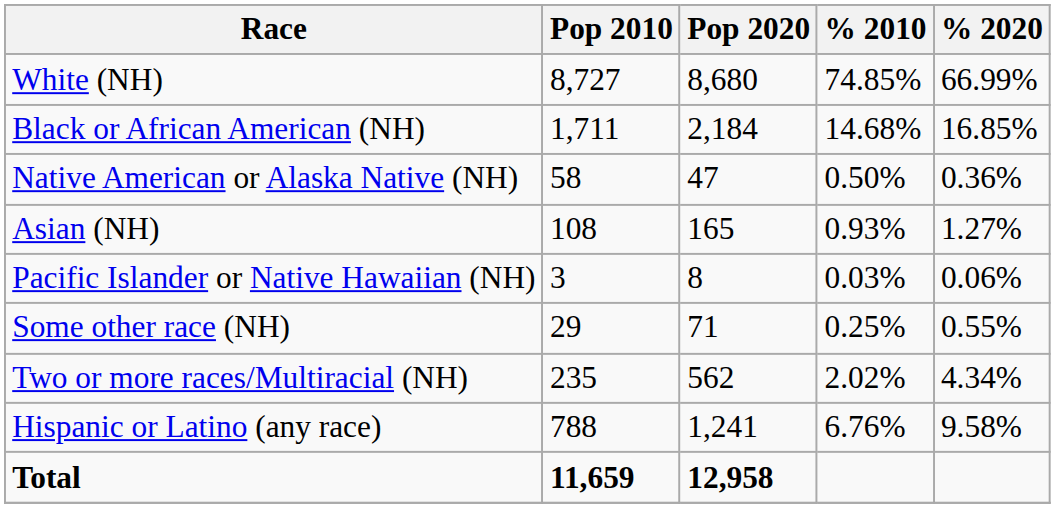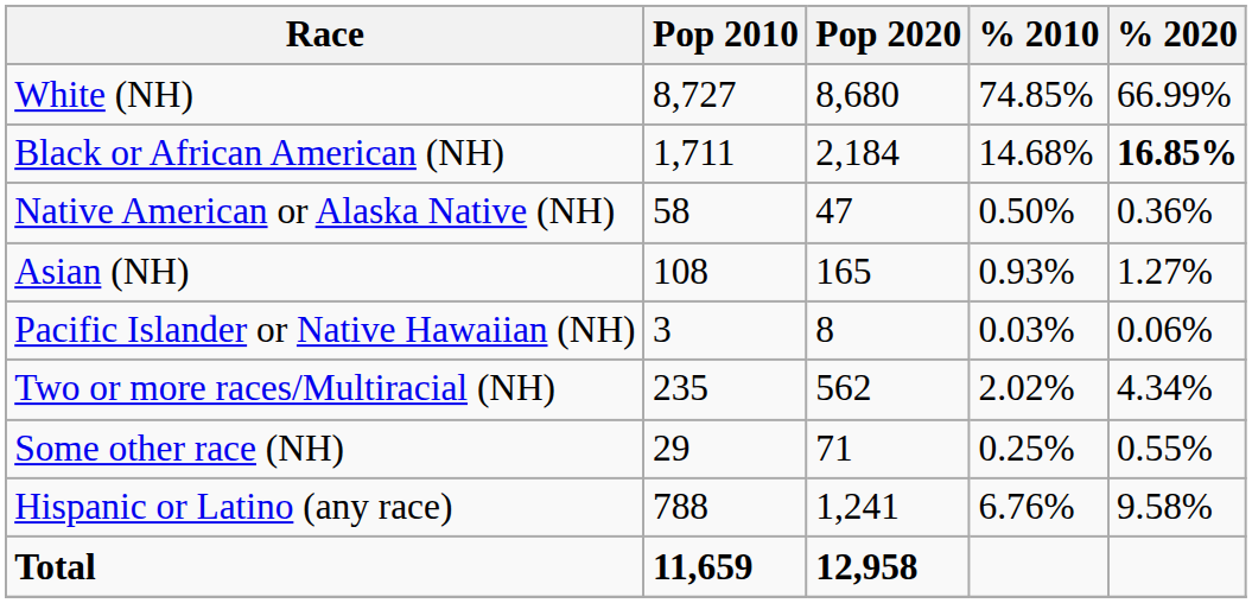Black or African American (NH) | % 2020: normal -> bold
rows swapped: Some other race (NH) <-> Two or more races/Multiracial (NH)
